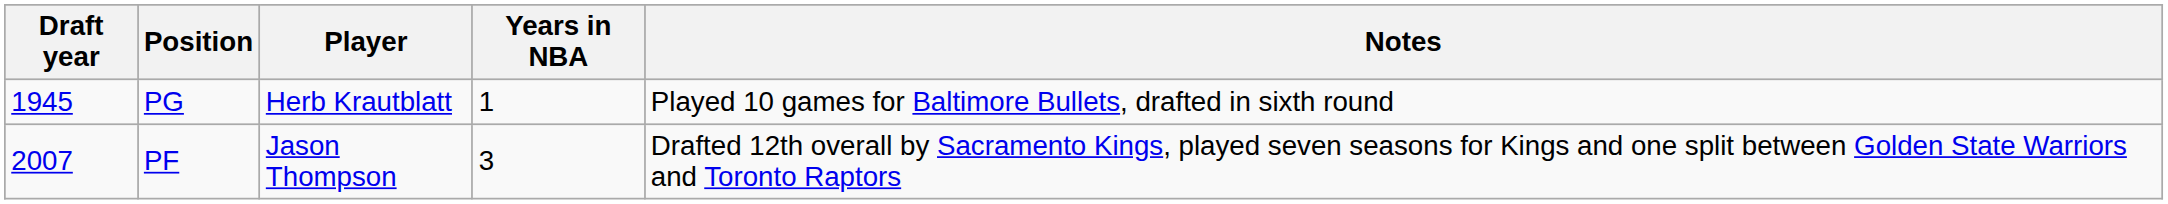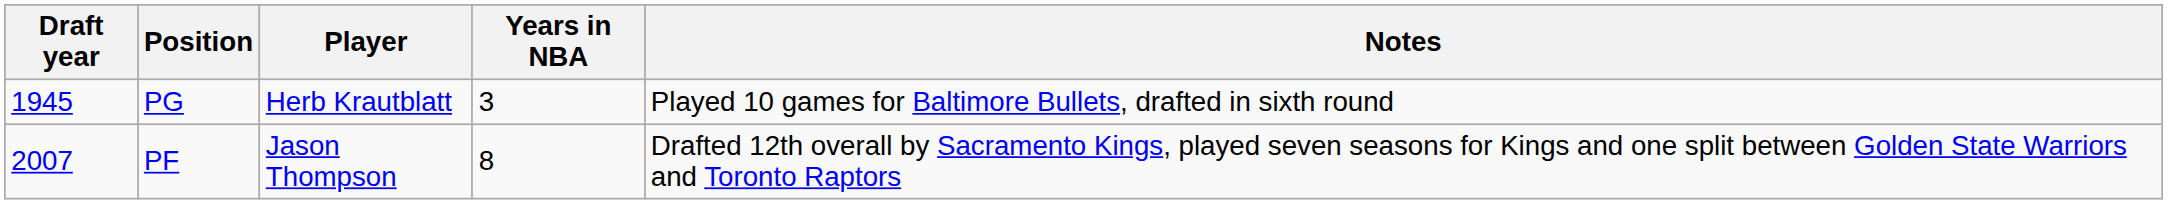PG | Years in NBA: 1 -> 3
PF | Years in NBA: 3 -> 8
